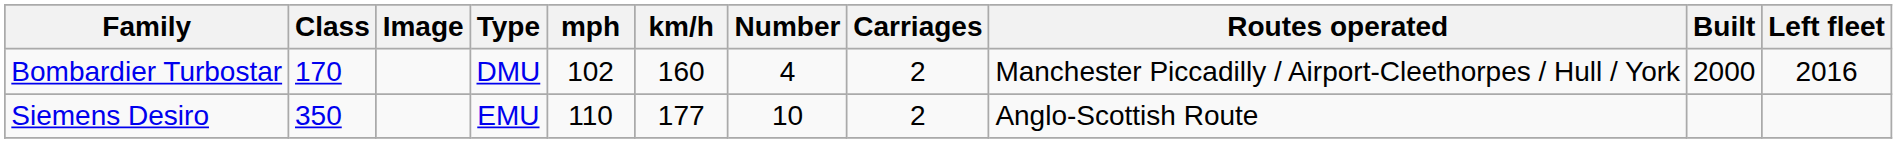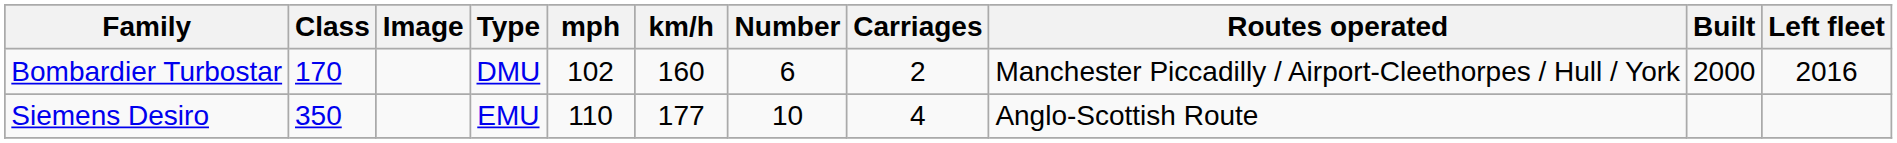Bombardier Turbostar | Number: 4 -> 6
Siemens Desiro | Carriages: 2 -> 4
